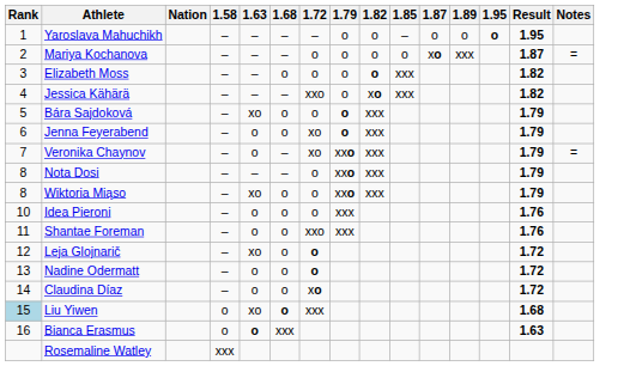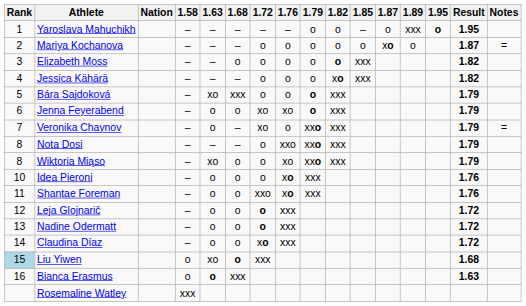+ column: 1.76 | – | o | o | o | o | xo | o | xxo | xo | xo | xo | xxx | xxx | xxx
Yaroslava Mahuchikh | 1.89: o -> xxx
Mariya Kochanova | 1.89: xxx -> o
Jessica Kähärä | 1.72: xxo -> o
Bára Sajdoková | 1.68: o -> xxx
Leja Glojnarič | 1.63: xo -> o
